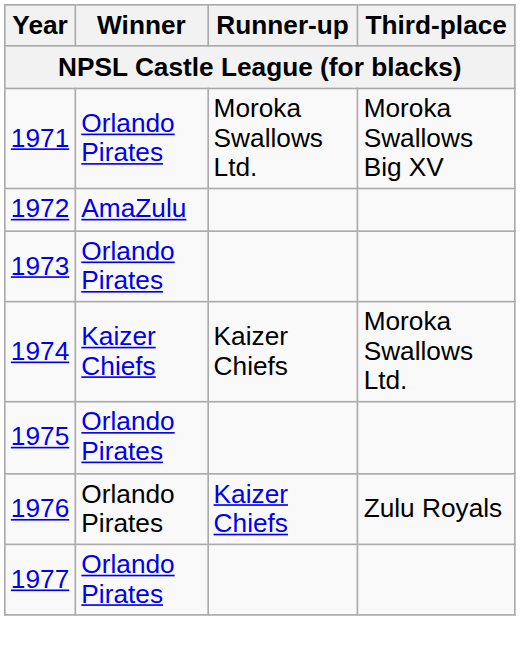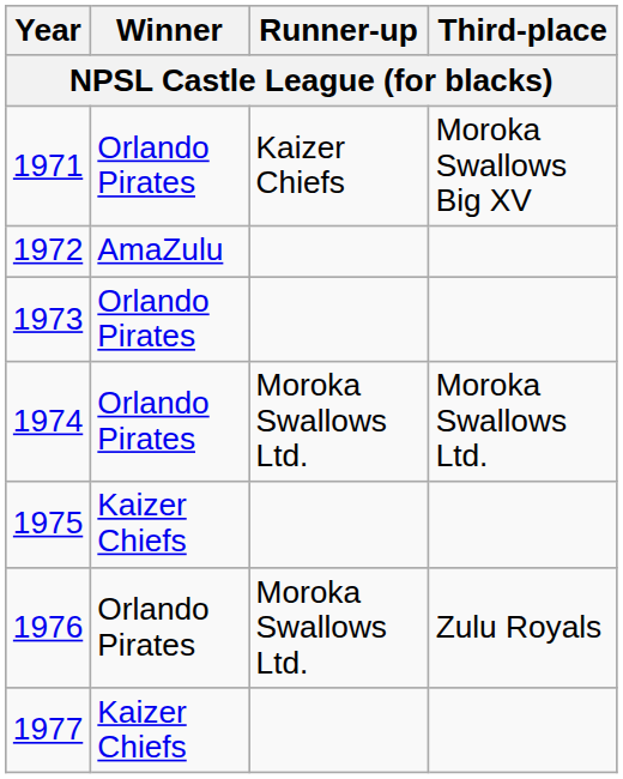1971 | Runner-up: Moroka Swallows Ltd. -> Kaizer Chiefs
1974 | Winner: Kaizer Chiefs -> Orlando Pirates
1974 | Runner-up: Kaizer Chiefs -> Moroka Swallows Ltd.
1975 | Winner: Orlando Pirates -> Kaizer Chiefs
1976 | Runner-up: Kaizer Chiefs -> Moroka Swallows Ltd.
1977 | Winner: Orlando Pirates -> Kaizer Chiefs
